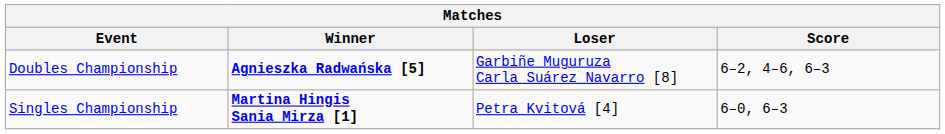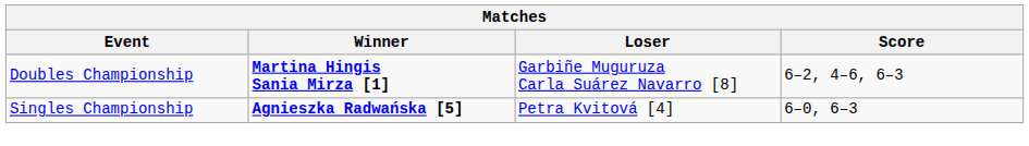Doubles Championship | Winner: Agnieszka Radwańska [5] -> Martina Hingis Sania Mirza [1]
Singles Championship | Winner: Martina Hingis Sania Mirza [1] -> Agnieszka Radwańska [5]
